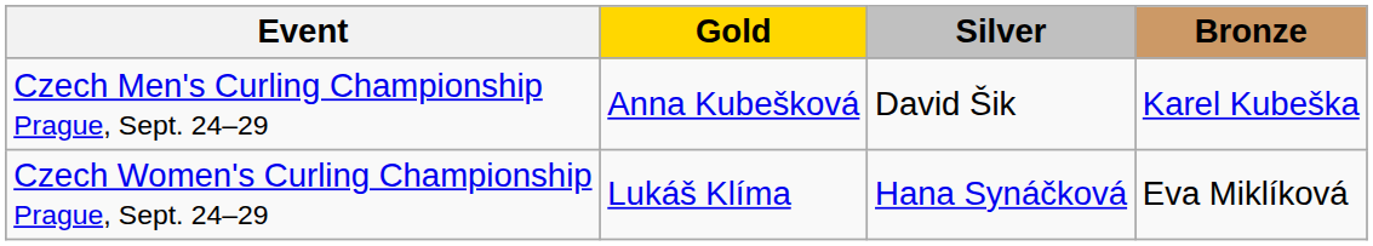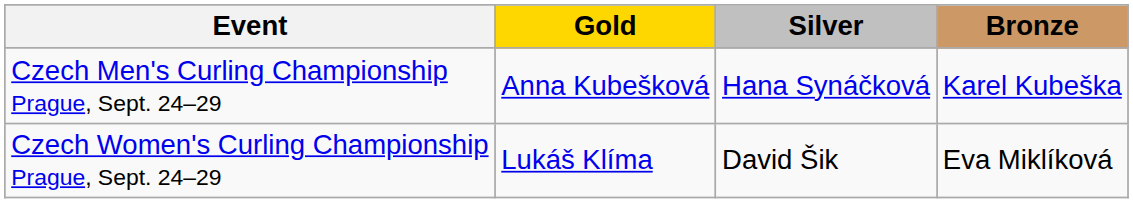Czech Men's Curling Championship Prague, Sept. 24–29 | Silver: David Šik -> Hana Synáčková
Czech Women's Curling Championship Prague, Sept. 24–29 | Silver: Hana Synáčková -> David Šik
